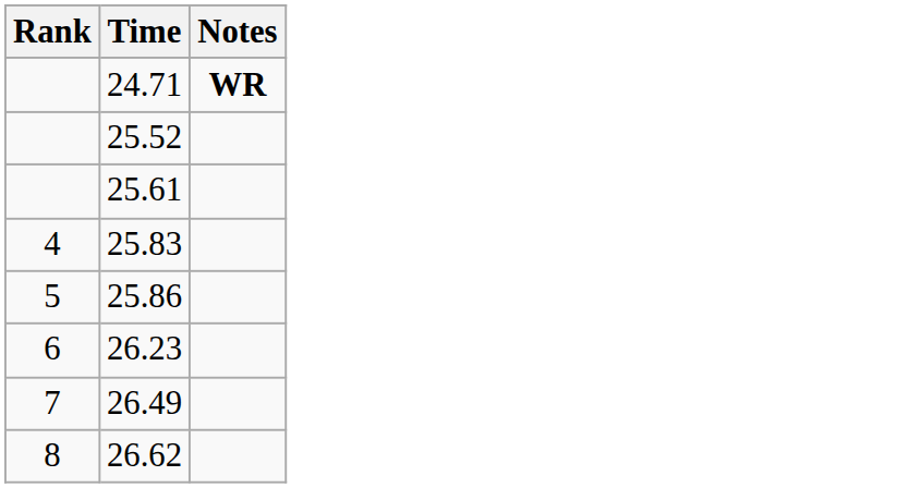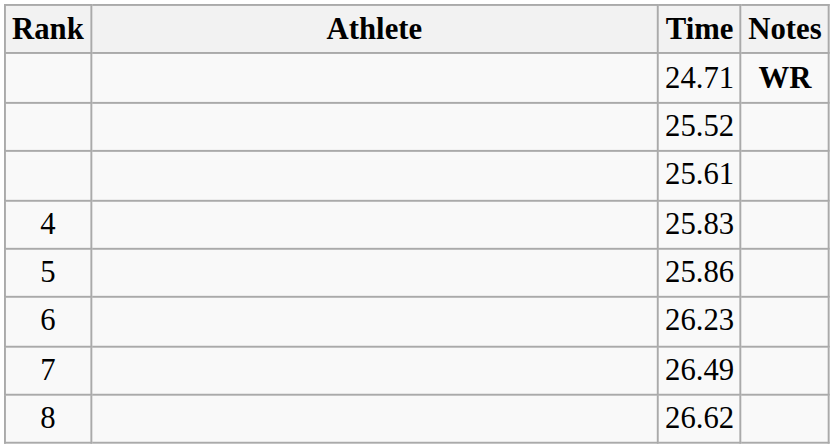+ column: Athlete
